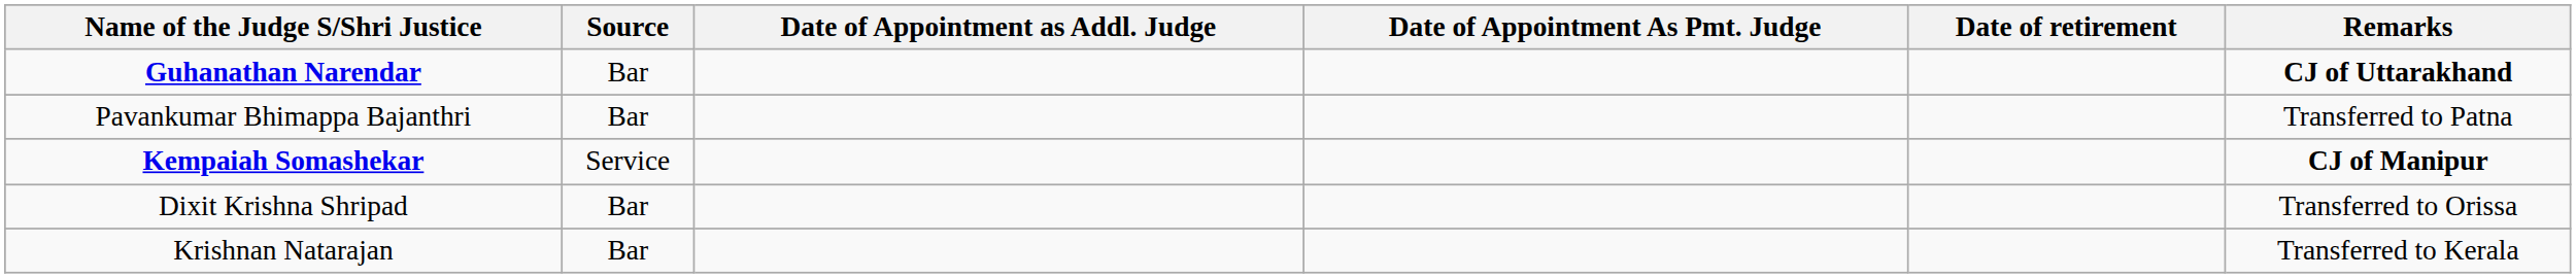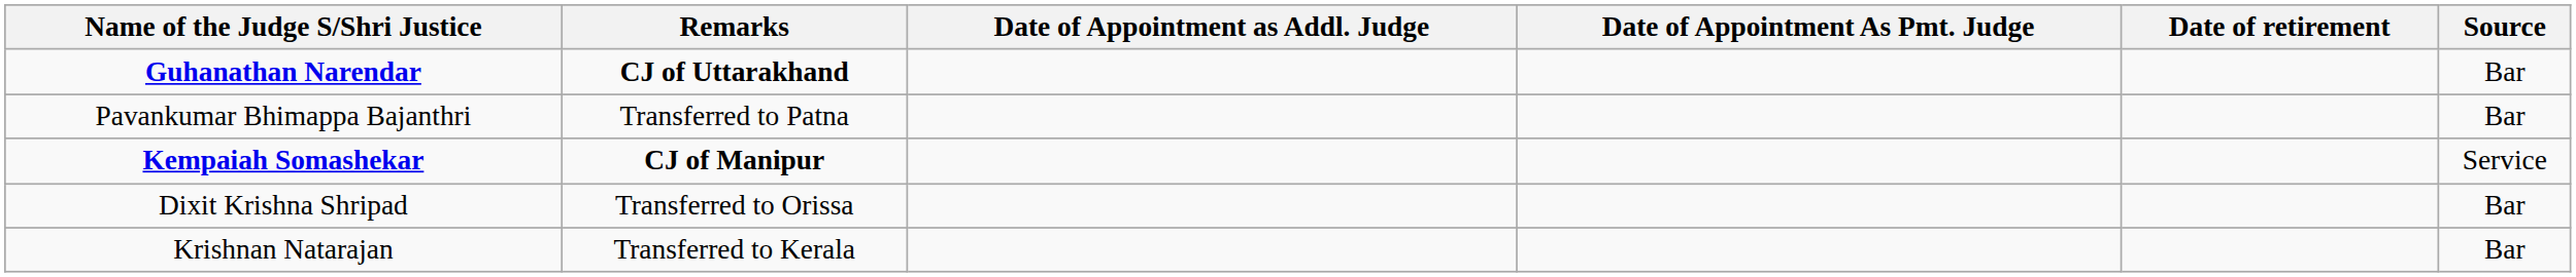columns swapped: Source <-> Remarks
